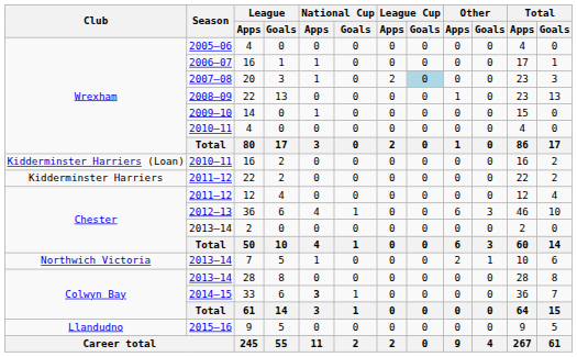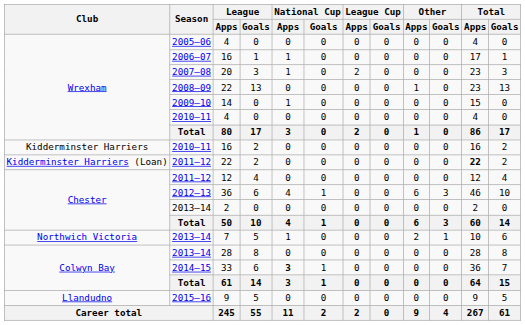20 | League Cup / Goals: lightblue background -> no background
2010–11 / 16 | Club: Kidderminster Harriers (Loan) -> Kidderminster Harriers
2011–12 / 22 | Club: Kidderminster Harriers -> Kidderminster Harriers (Loan)
2011–12 / 22 | Total / Apps: normal -> bold
